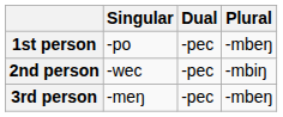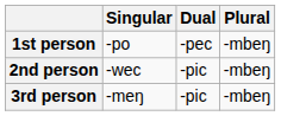2nd person | Dual: -pec -> -pic
2nd person | Plural: -mbiŋ -> -mbeŋ
3rd person | Dual: -pec -> -pic
